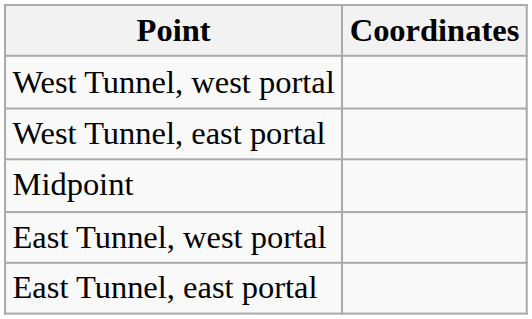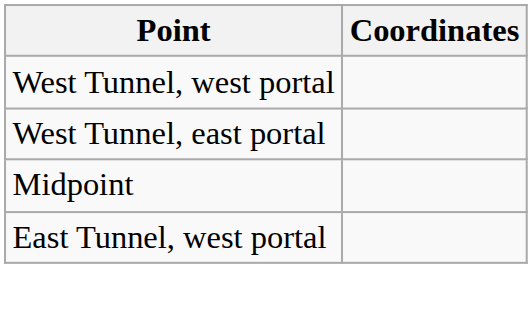- row: East Tunnel, east portal
